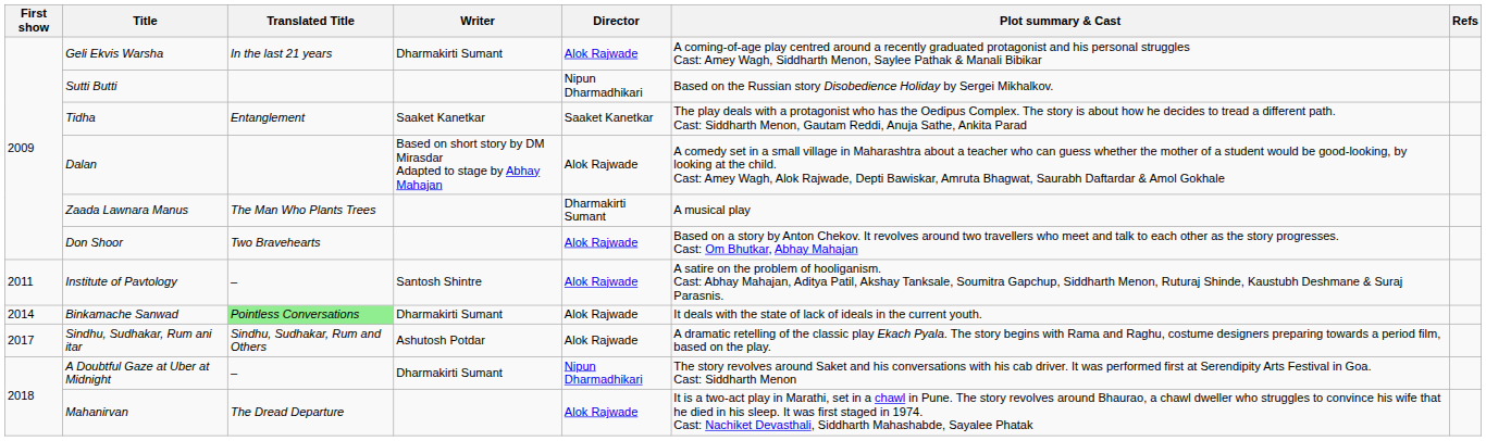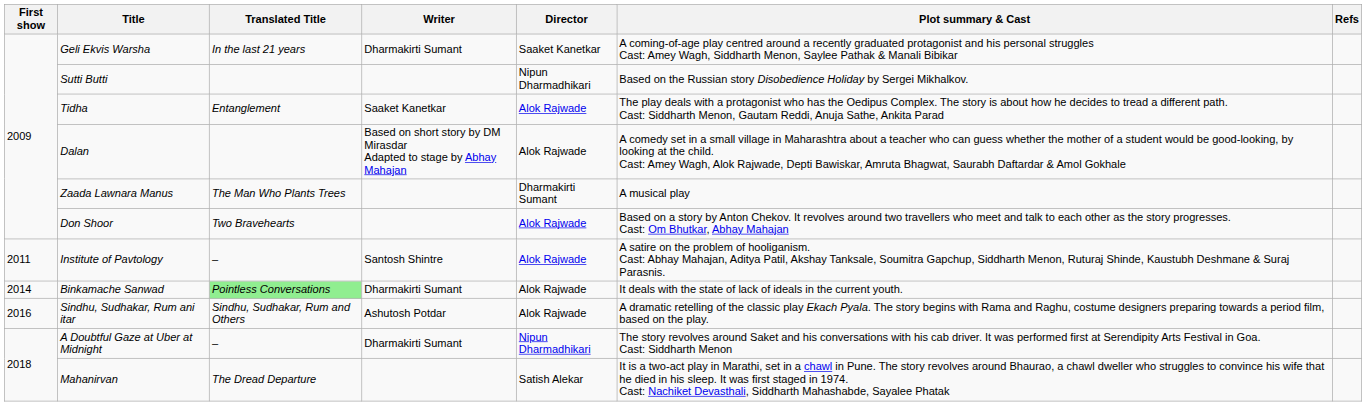Geli Ekvis Warsha | Director: Alok Rajwade -> Saaket Kanetkar
Tidha | Director: Saaket Kanetkar -> Alok Rajwade
Sindhu, Sudhakar, Rum ani itar | First show: 2017 -> 2016
Mahanirvan | Director: Alok Rajwade -> Satish Alekar
